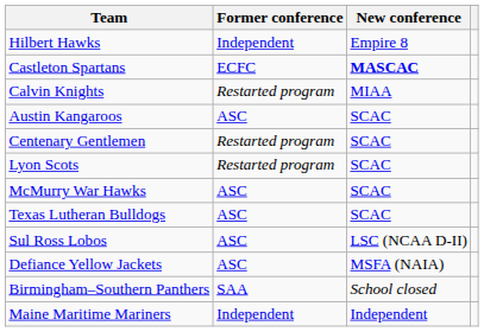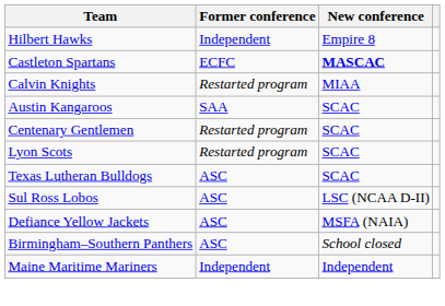Austin Kangaroos | Former conference: ASC -> SAA
- row: McMurry War Hawks | ASC | SCAC
Birmingham–Southern Panthers | Former conference: SAA -> ASC
